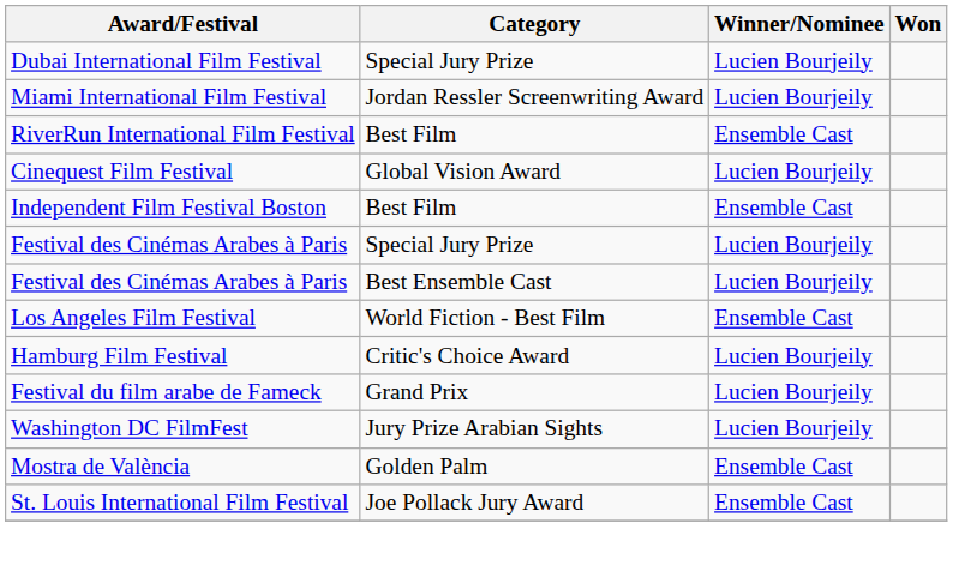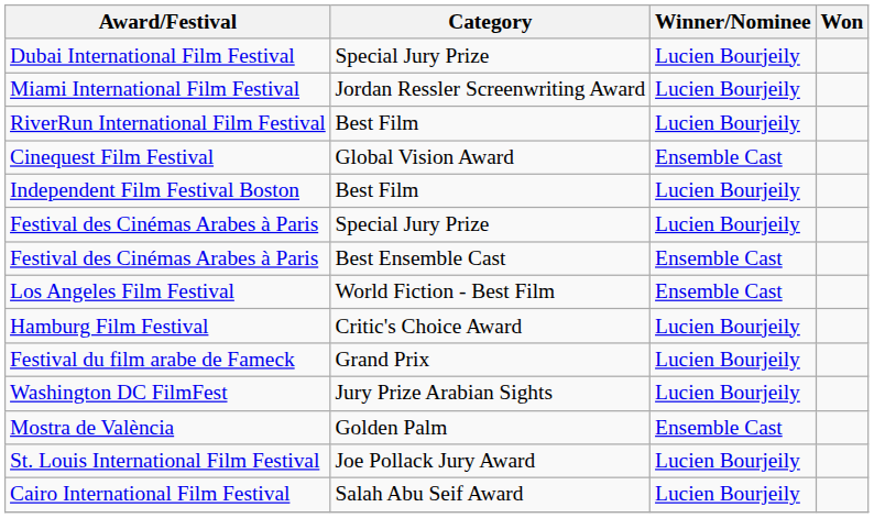RiverRun International Film Festival | Winner/Nominee: Ensemble Cast -> Lucien Bourjeily
Cinequest Film Festival | Winner/Nominee: Lucien Bourjeily -> Ensemble Cast
Independent Film Festival Boston | Winner/Nominee: Ensemble Cast -> Lucien Bourjeily
Festival des Cinémas Arabes à Paris / Best Ensemble Cast | Winner/Nominee: Lucien Bourjeily -> Ensemble Cast
St. Louis International Film Festival | Winner/Nominee: Ensemble Cast -> Lucien Bourjeily
+ row: Cairo International Film Festival | Salah Abu Seif Award | Lucien Bourjeily
